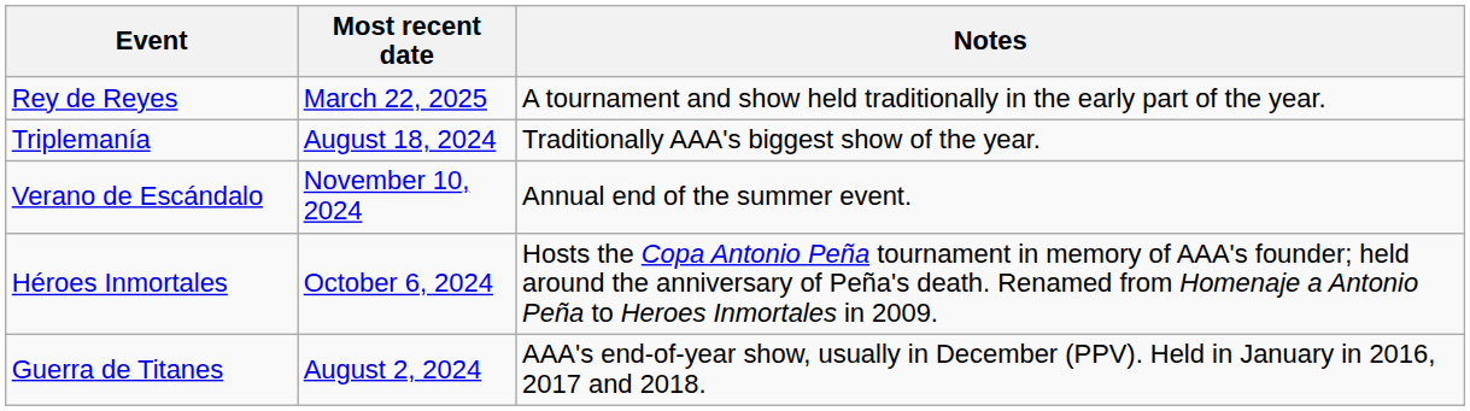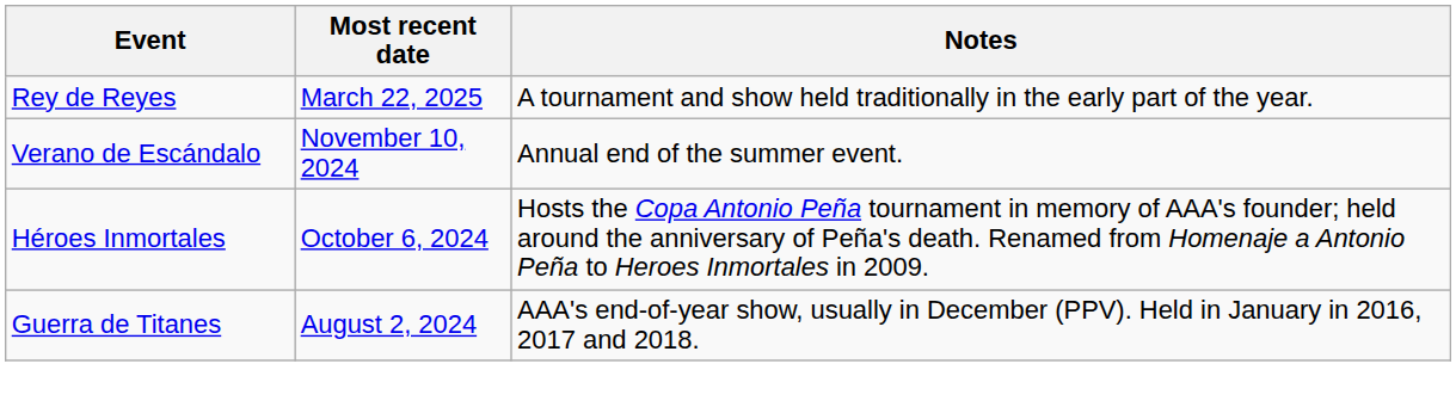- row: Triplemanía | August 18, 2024 | Traditionally AAA's biggest show of the year.
